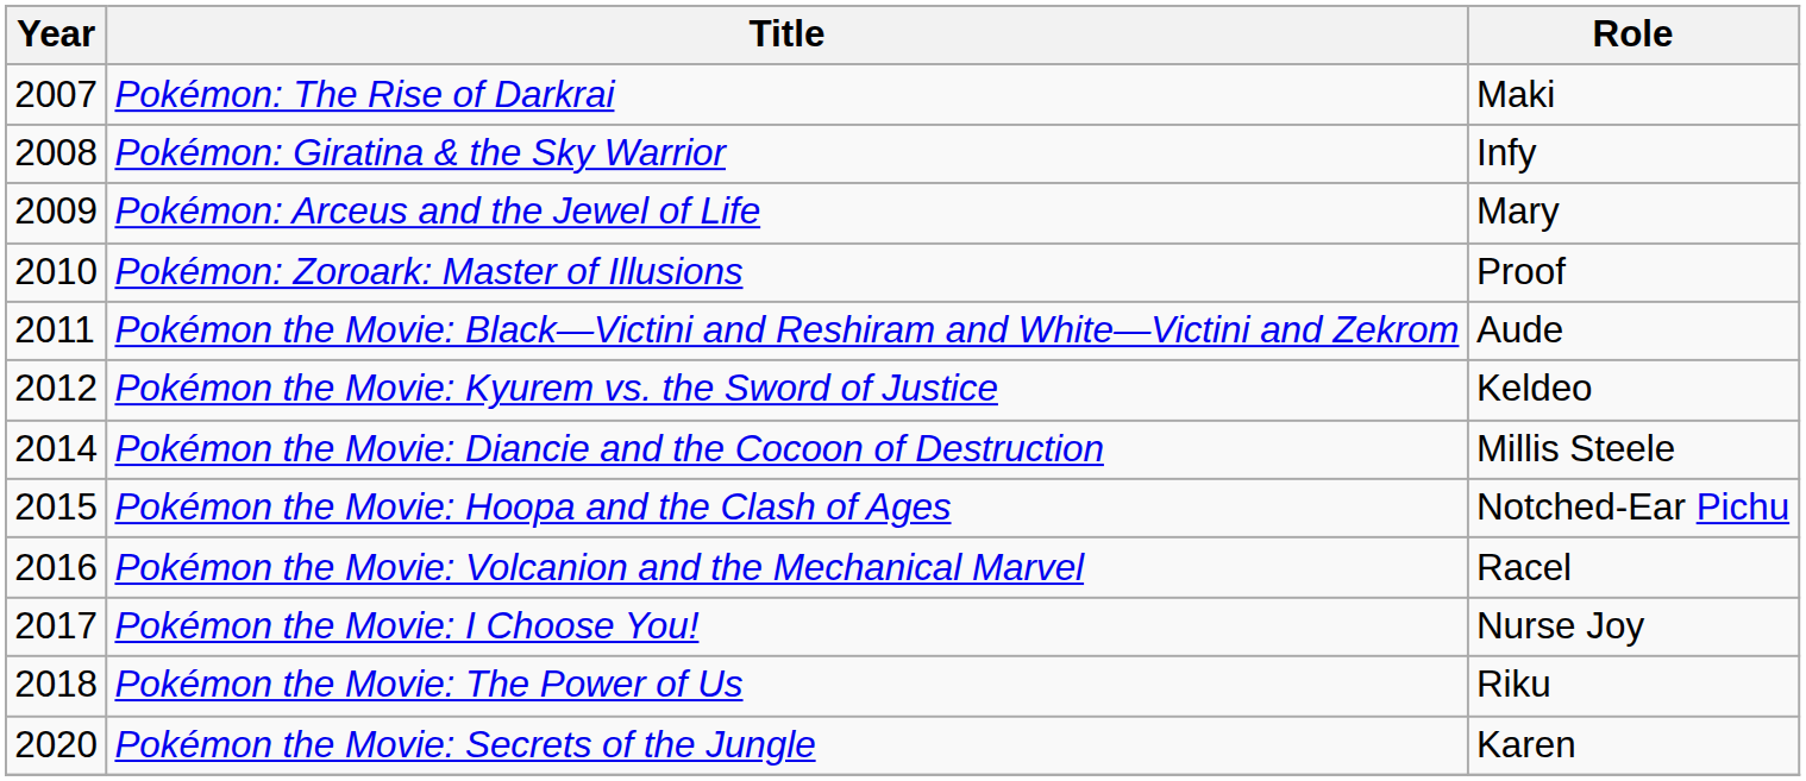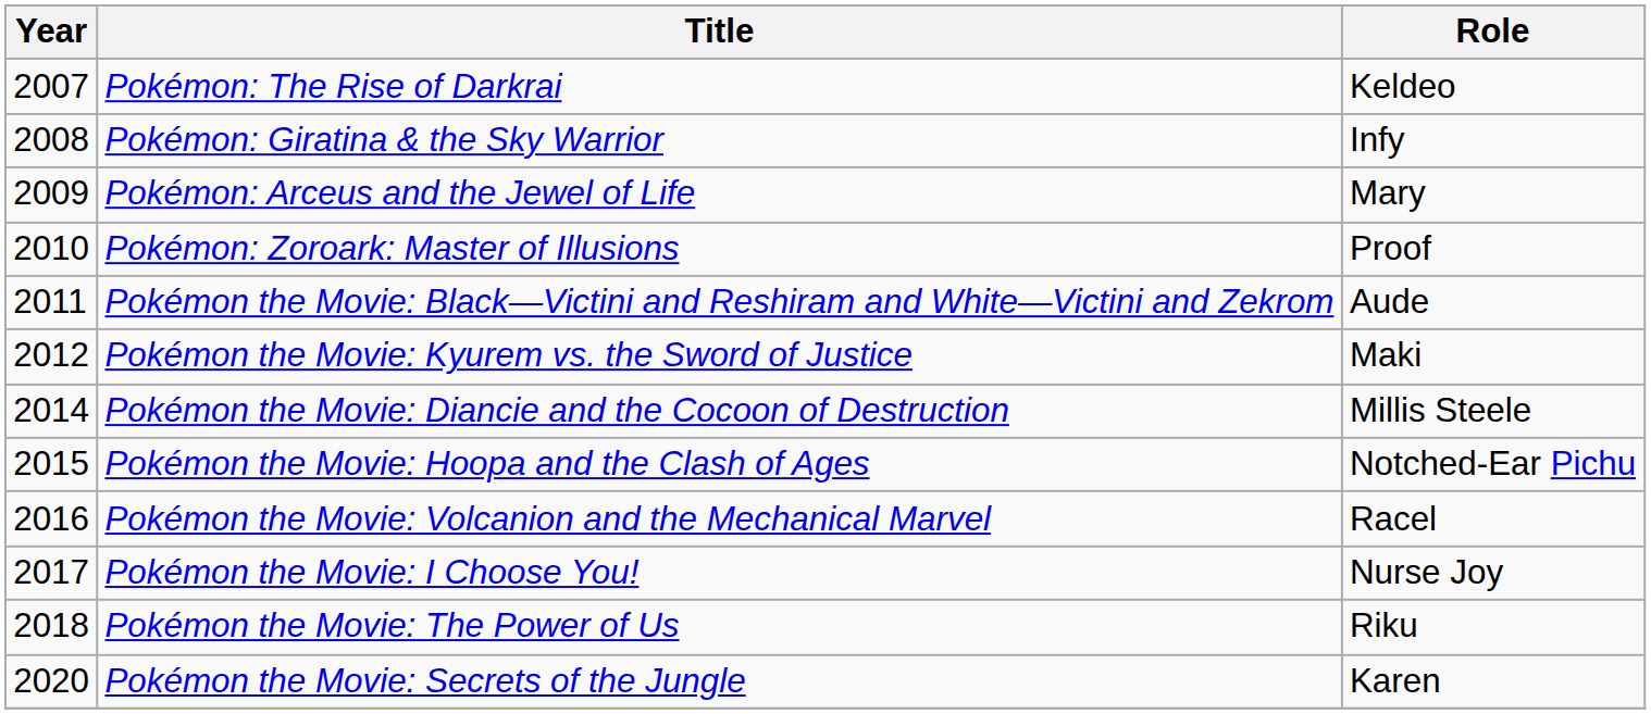Pokémon: The Rise of Darkrai | Role: Maki -> Keldeo
Pokémon the Movie: Kyurem vs. the Sword of Justice | Role: Keldeo -> Maki
